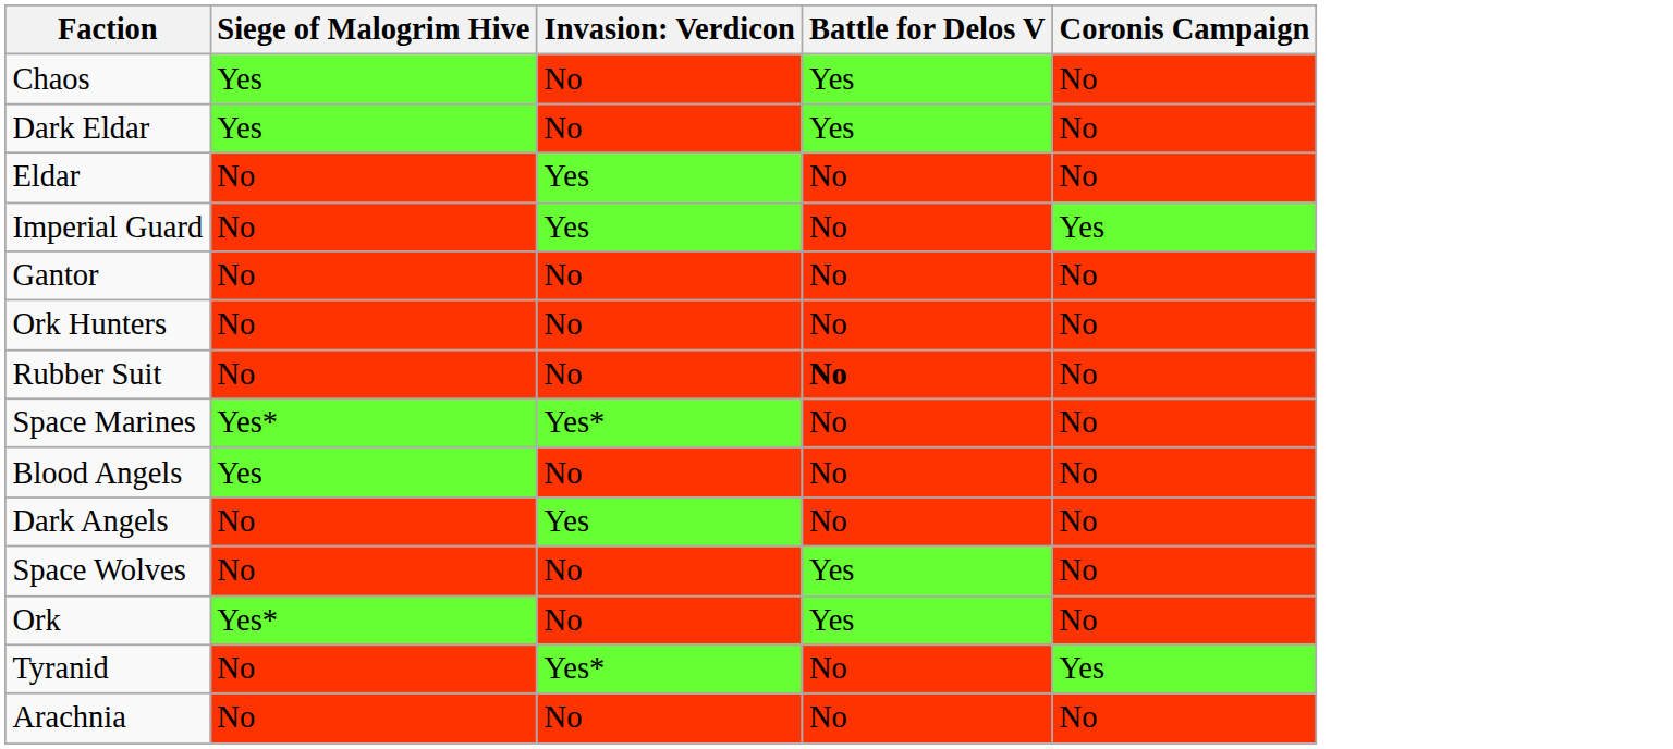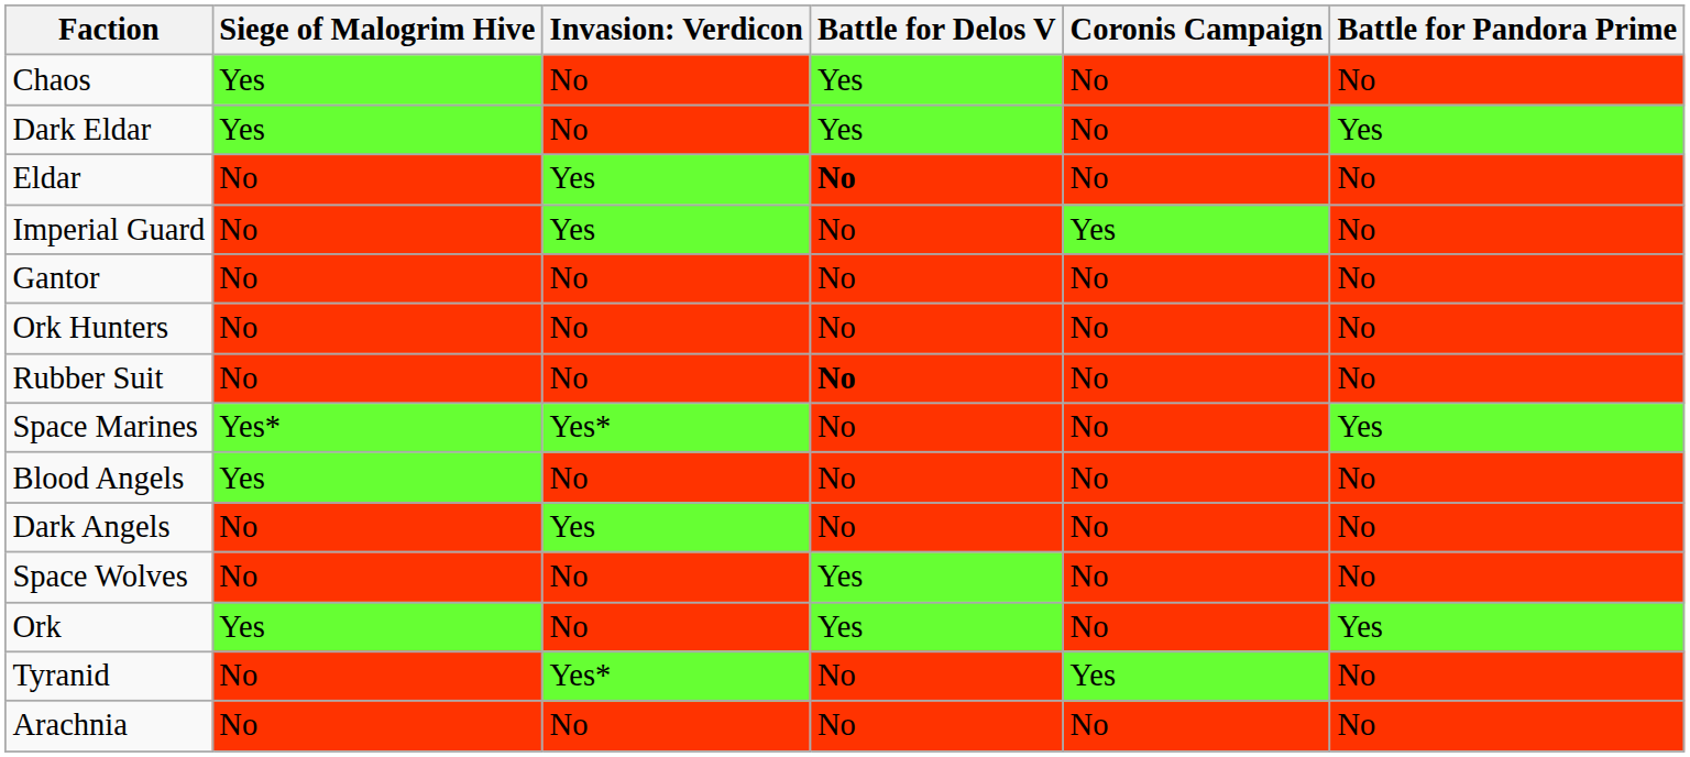+ column: Battle for Pandora Prime | No | Yes | No | No | No | No | No | Yes | No | No | No | Yes | No | No
Eldar | Battle for Delos V: normal -> bold
Ork | Siege of Malogrim Hive: Yes* -> Yes
